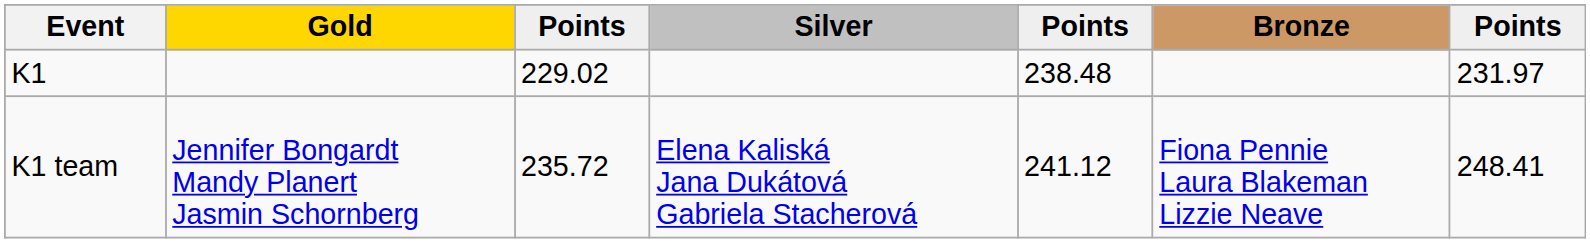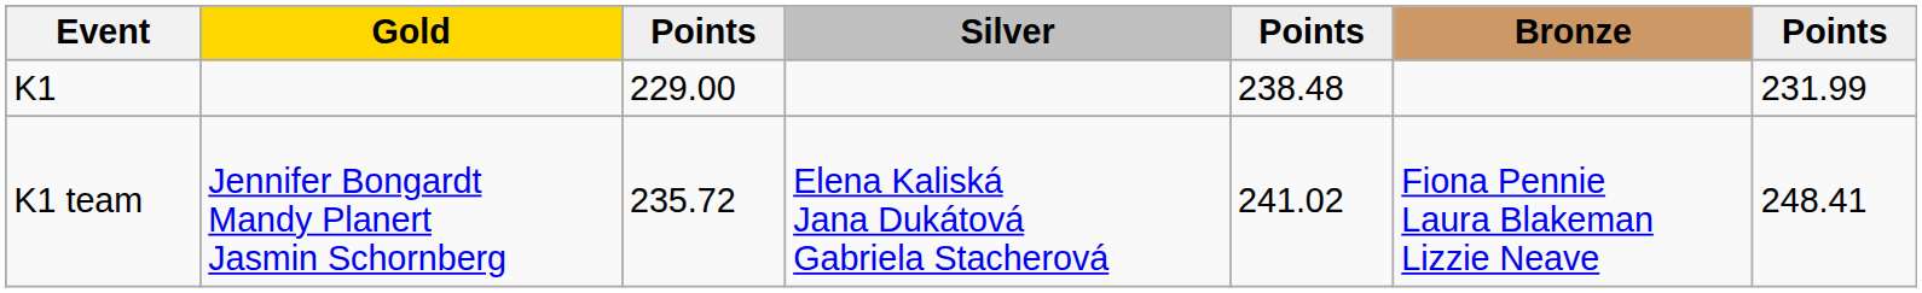K1 | column 3: 229.02 -> 229.00
K1 | column 7: 231.97 -> 231.99
K1 team | column 5: 241.12 -> 241.02
